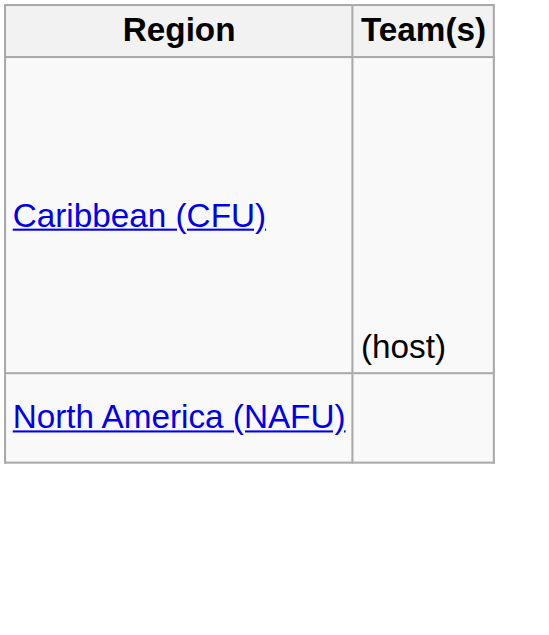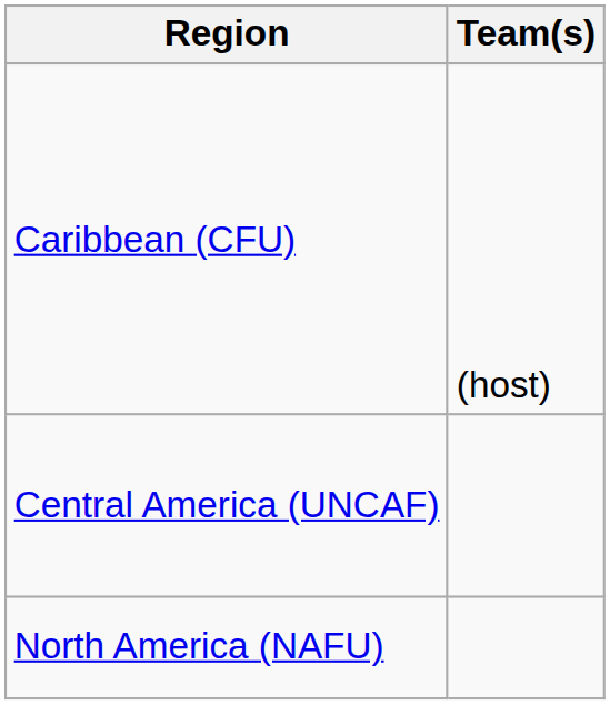+ row: Central America (UNCAF)
